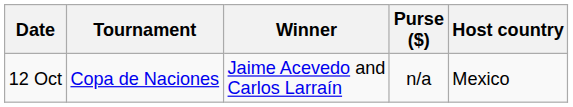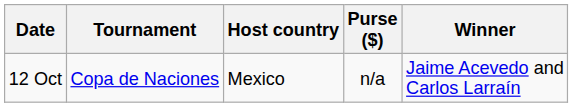columns swapped: Host country <-> Winner
